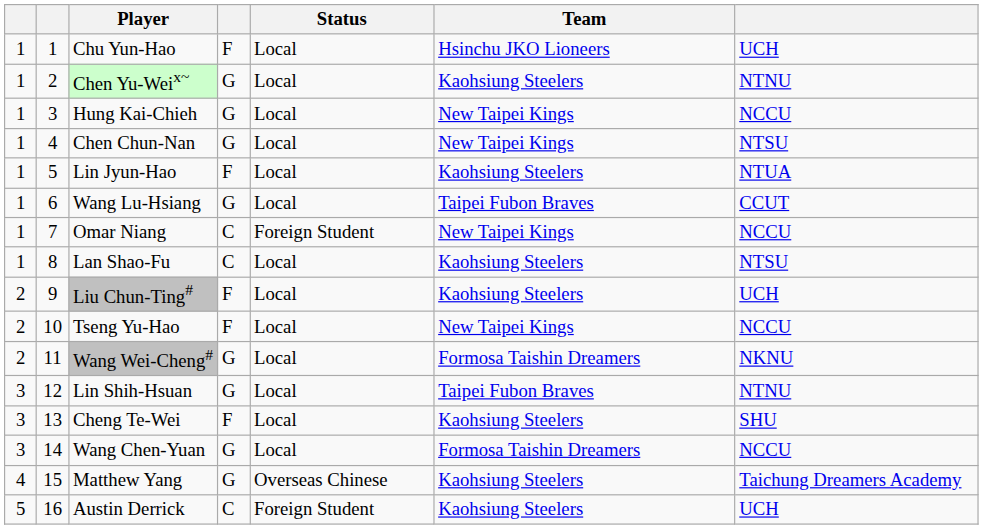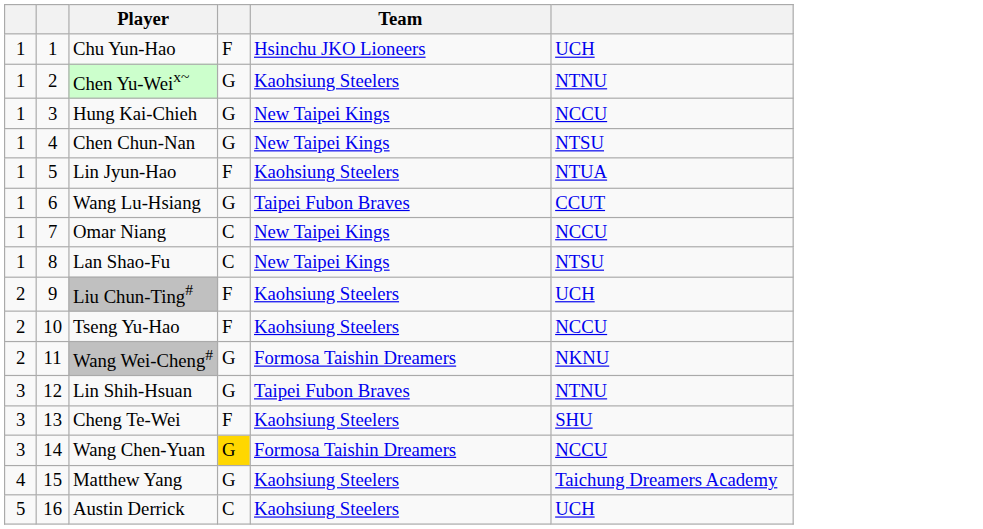- column: Status | Local | Local | Local | Local | Local | Local | Foreign Student | Local | Local | Local | Local | Local | Local | Local | Overseas Chinese | Foreign Student
Lan Shao-Fu | Team: Kaohsiung Steelers -> New Taipei Kings
Tseng Yu-Hao | Team: New Taipei Kings -> Kaohsiung Steelers
Wang Chen-Yuan | column 4: no background -> gold background
